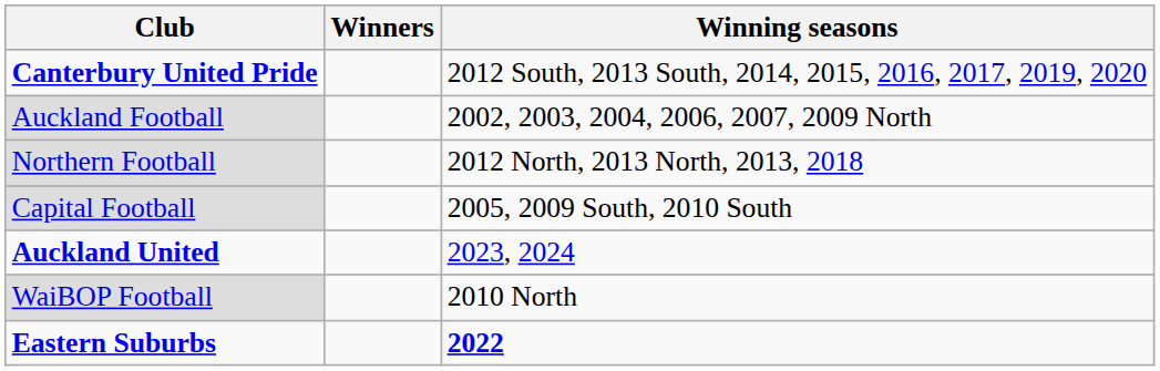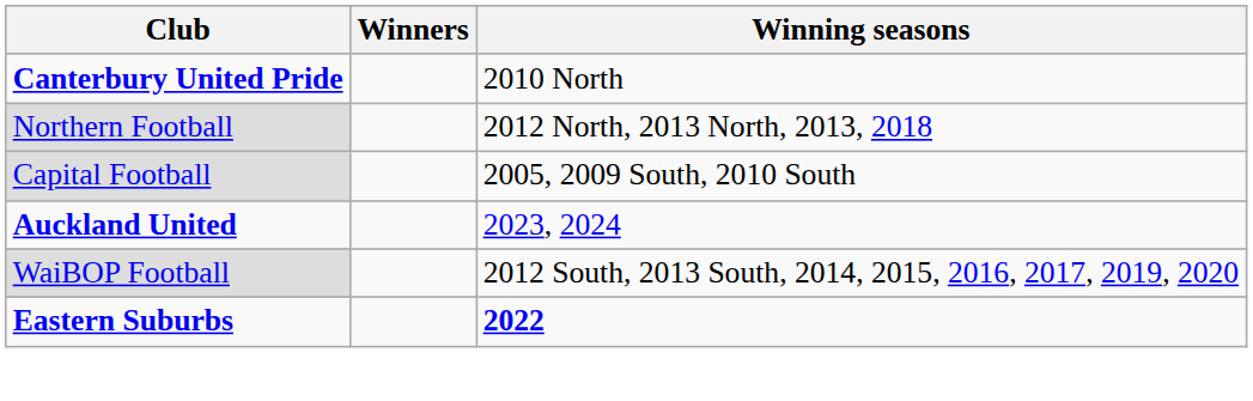Canterbury United Pride | Winning seasons: 2012 South, 2013 South, 2014, 2015, 2016, 2017, 2019, 2020 -> 2010 North
- row: Auckland Football | 2002, 2003, 2004, 2006, 2007, 2009 North
WaiBOP Football | Winning seasons: 2010 North -> 2012 South, 2013 South, 2014, 2015, 2016, 2017, 2019, 2020
